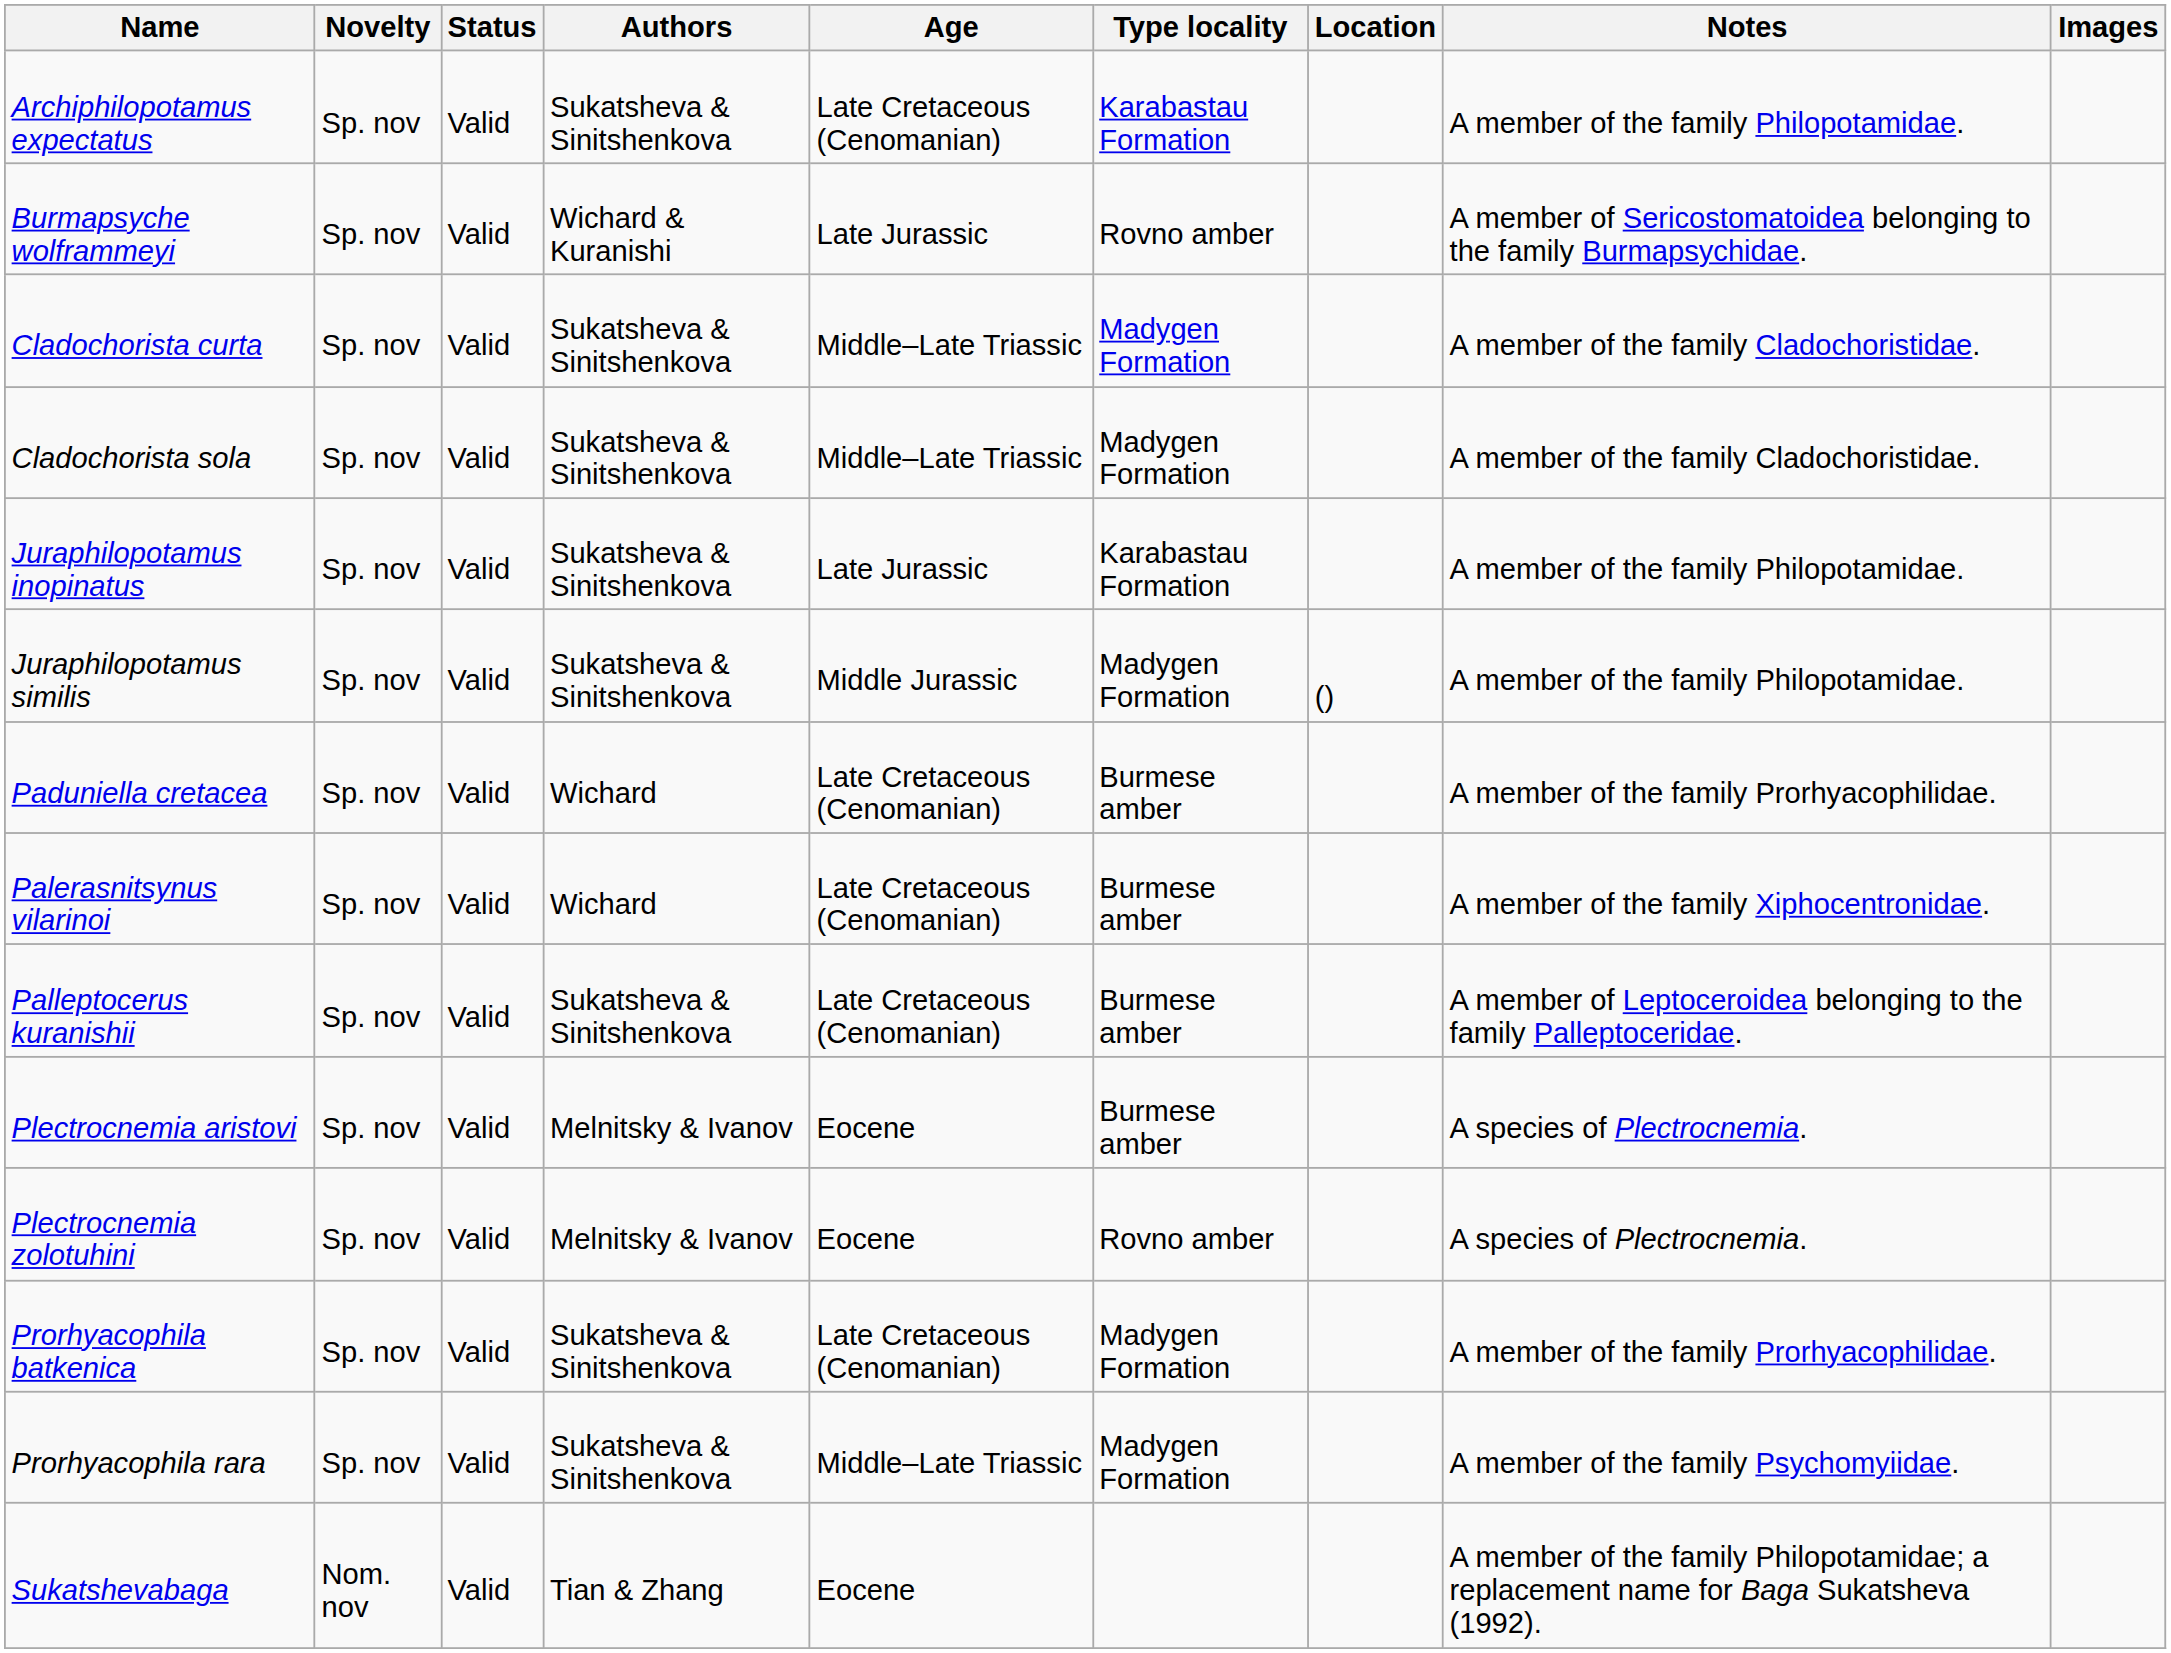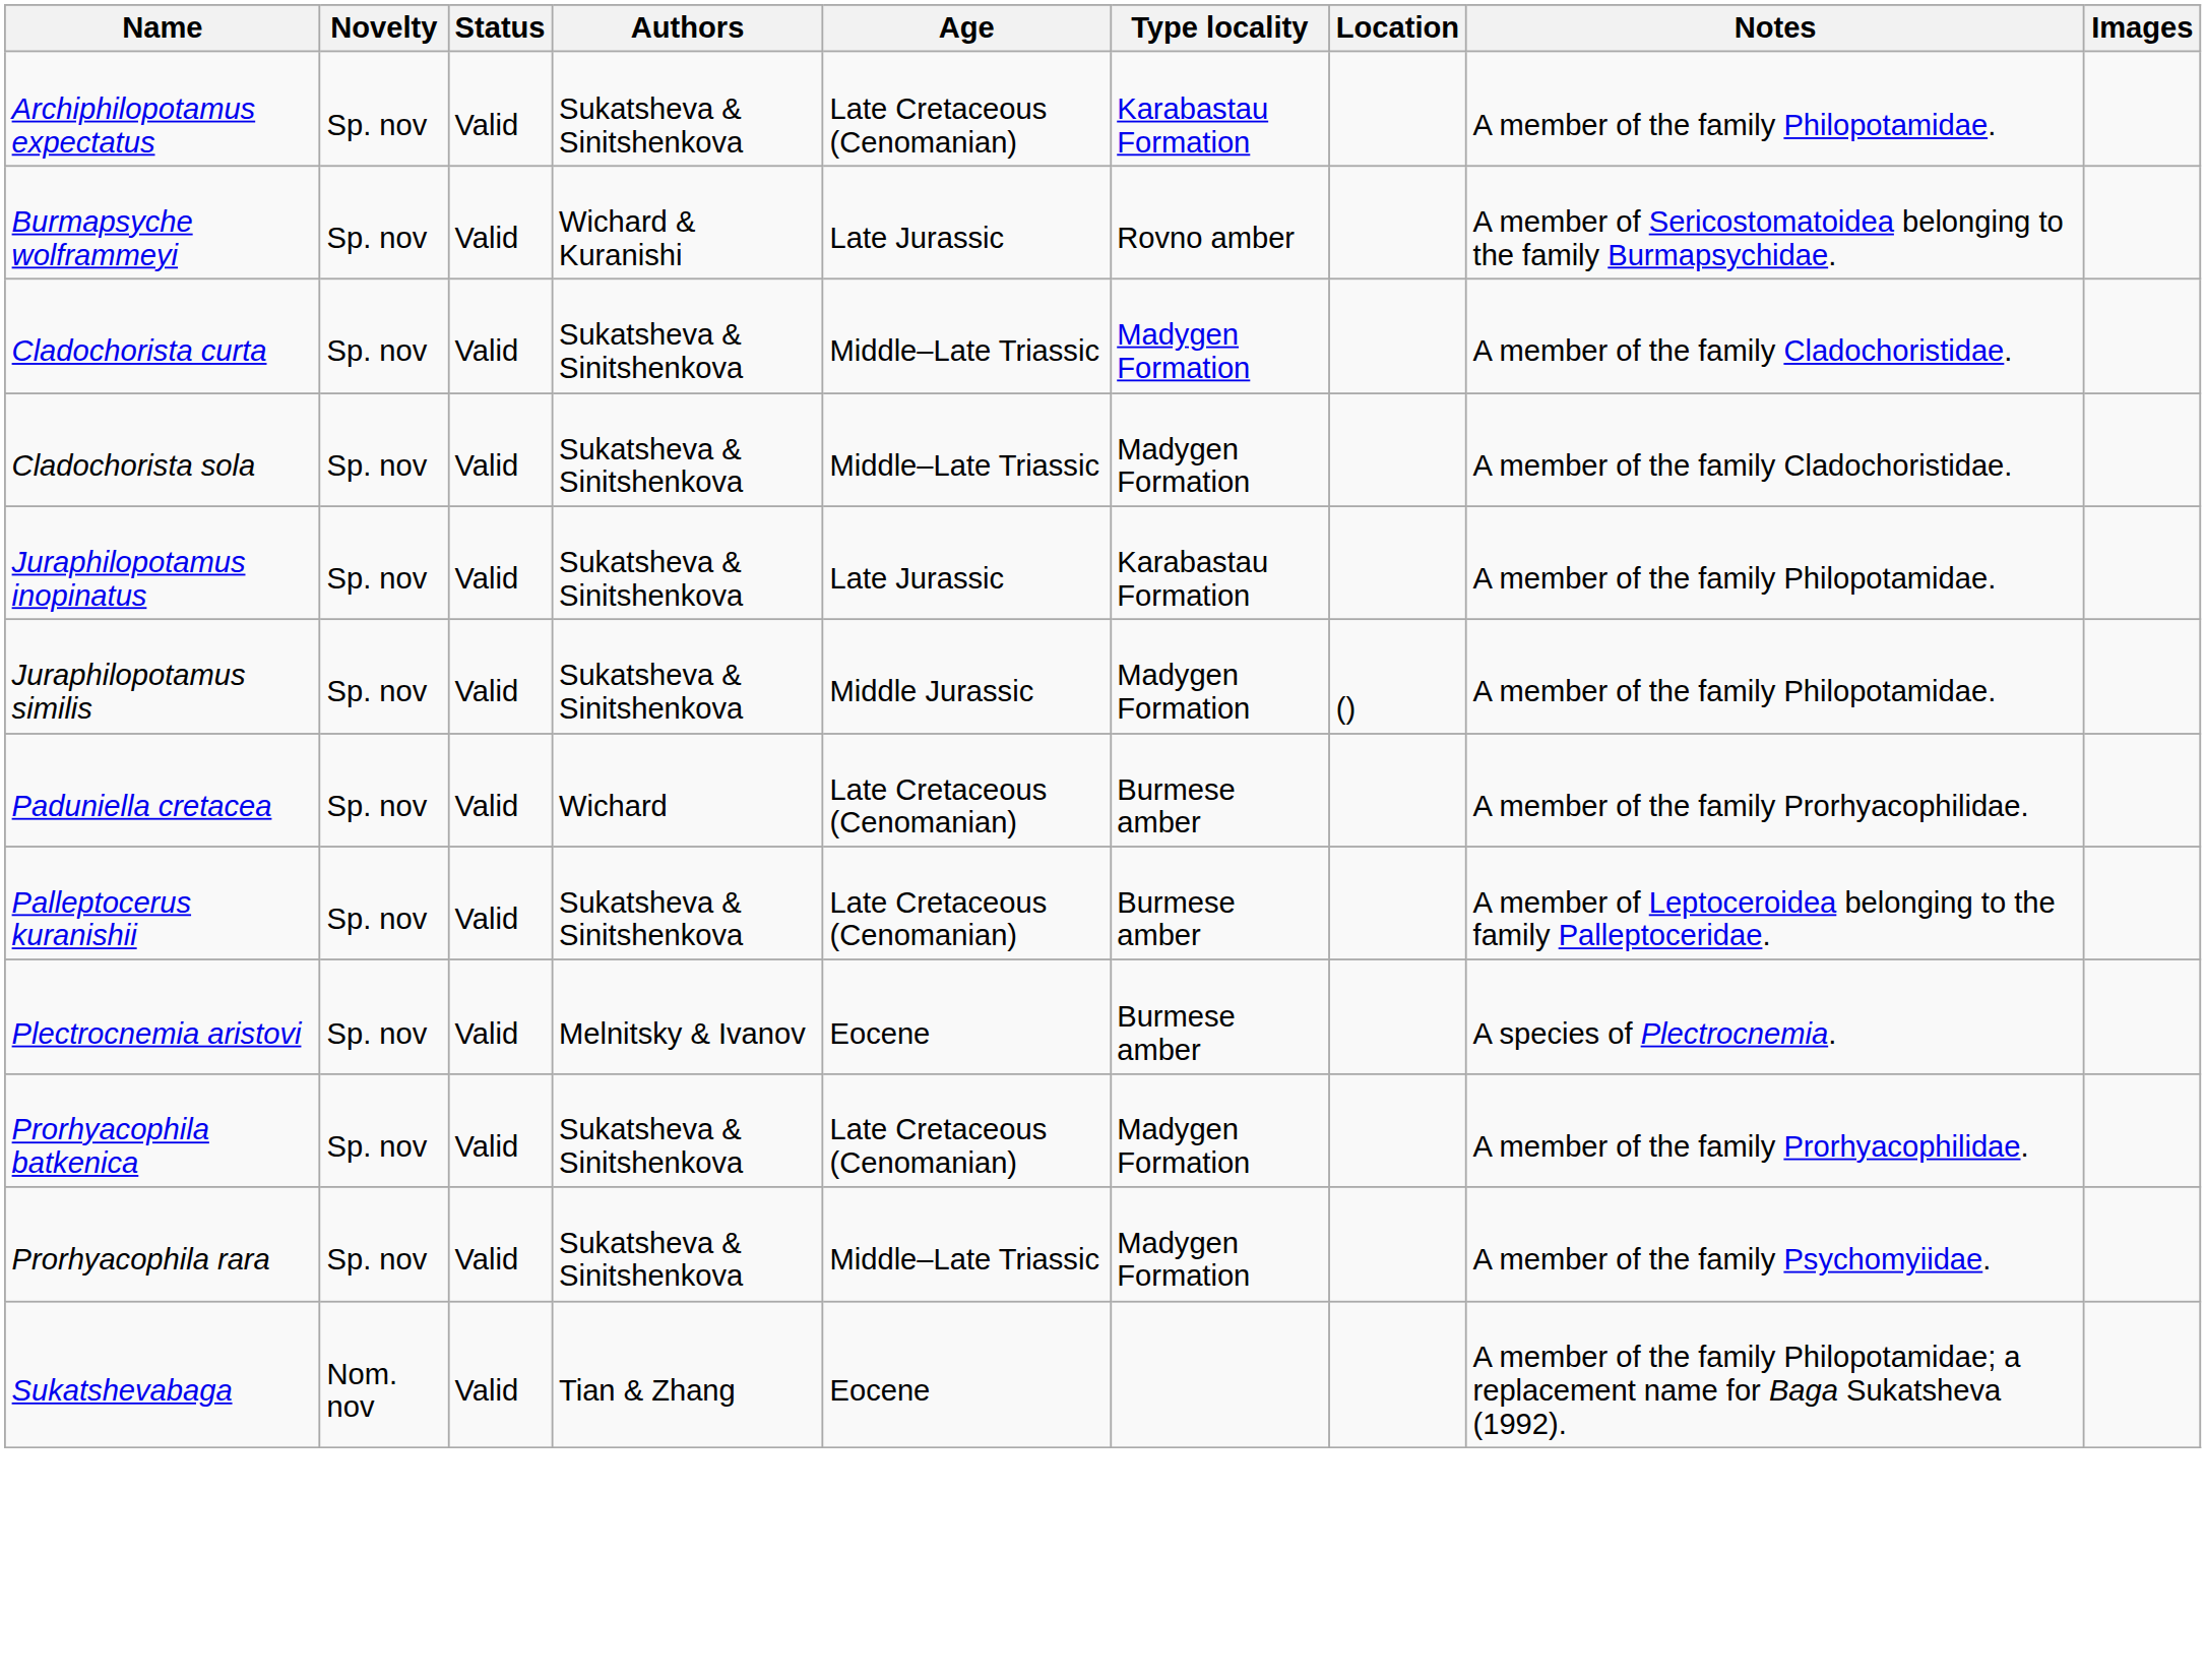- row: Palerasnitsynus vilarinoi | Sp. nov | Valid | Wichard | Late Cretaceous (Cenomanian) | Burmese amber | A member of the family Xiphocentronidae.
- row: Plectrocnemia zolotuhini | Sp. nov | Valid | Melnitsky & Ivanov | Eocene | Rovno amber | A species of Plectrocnemia.
